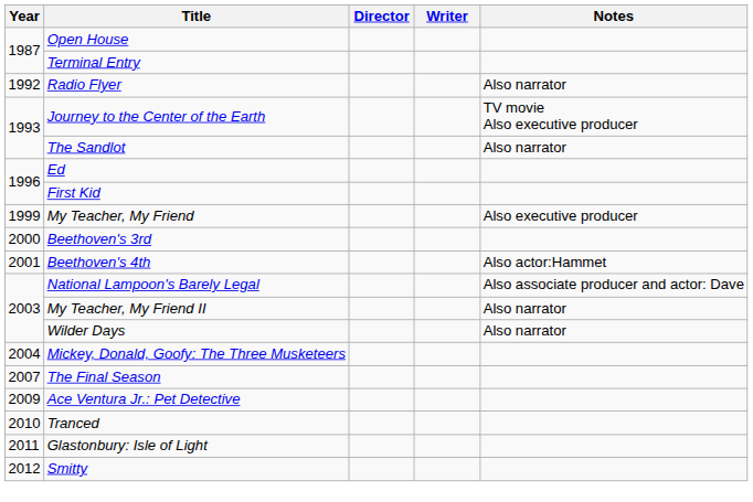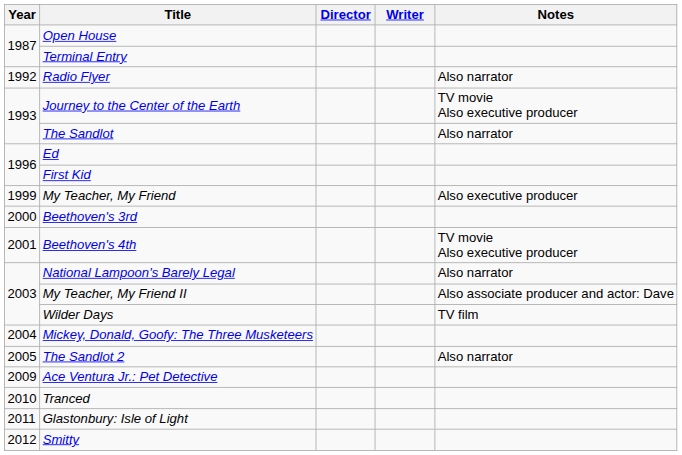Beethoven's 4th | Notes: Also actor:Hammet -> TV movie Also executive producer
National Lampoon's Barely Legal | Notes: Also associate producer and actor: Dave -> Also narrator
My Teacher, My Friend II | Notes: Also narrator -> Also associate producer and actor: Dave
Wilder Days | Notes: Also narrator -> TV film
+ row: 2005 | The Sandlot 2 | Also narrator
- row: 2007 | The Final Season
